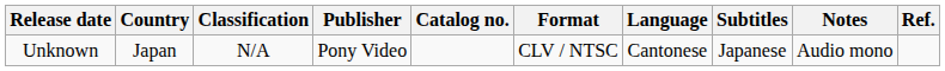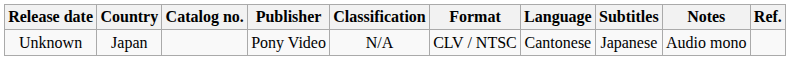columns swapped: Classification <-> Catalog no.
